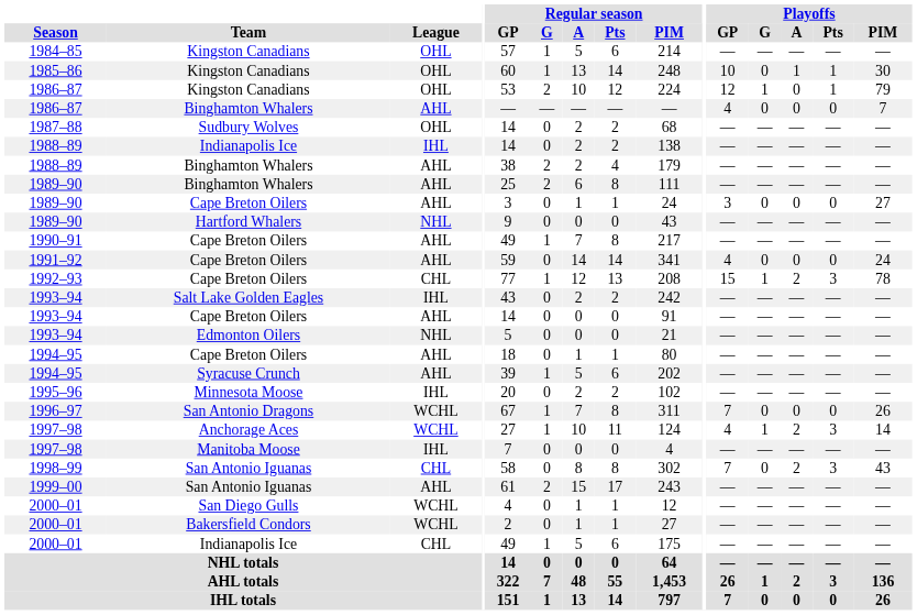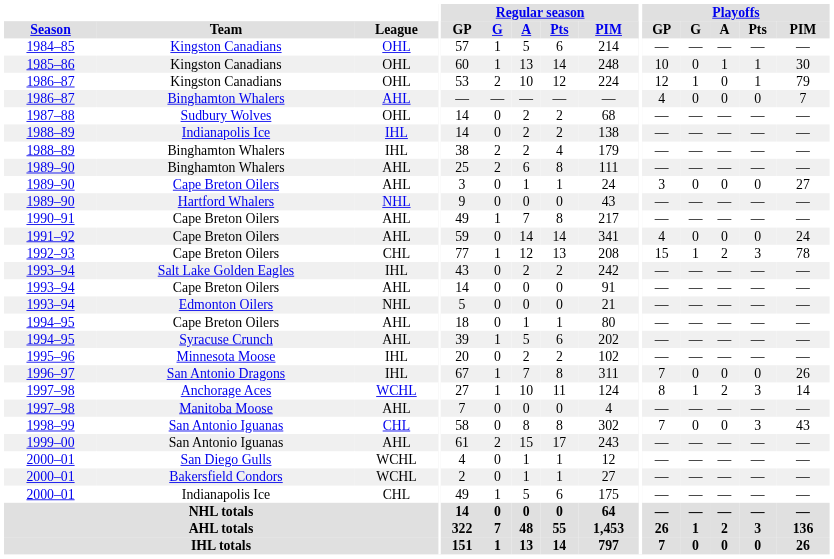1988–89 / Binghamton Whalers | League: AHL -> IHL
1996–97 | League: WCHL -> IHL
1997–98 / Anchorage Aces | Playoffs / GP: 4 -> 8
1997–98 / Manitoba Moose | League: IHL -> AHL
1998–99 | Playoffs / A: 2 -> 0
